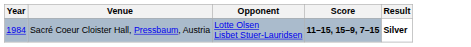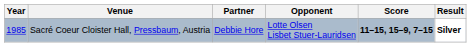+ column: Partner | Debbie Hore
Sacré Coeur Cloister Hall, Pressbaum, Austria | Year: 1984 -> 1985
